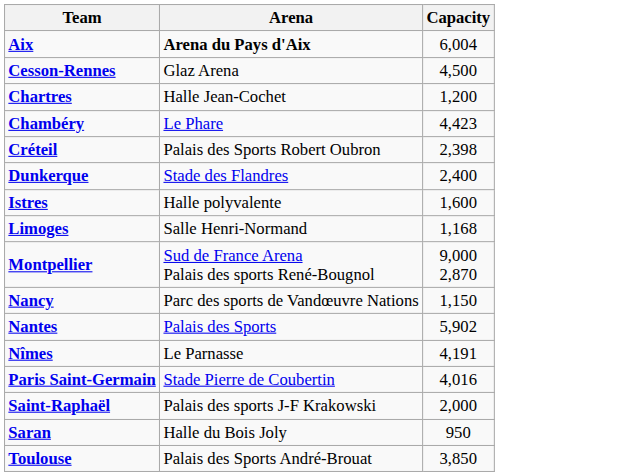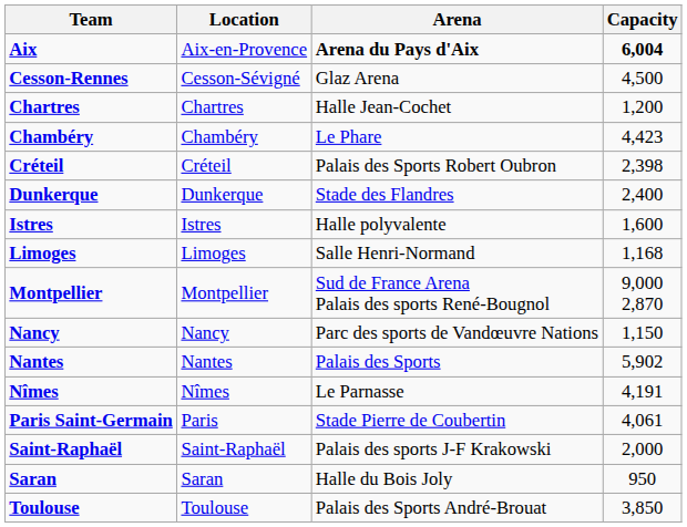+ column: Location | Aix-en-Provence | Cesson-Sévigné | Chartres | Chambéry | Créteil | Dunkerque | Istres | Limoges | Montpellier | Nancy | Nantes | Nîmes | Paris | Saint-Raphaël | Saran | Toulouse
Aix | Capacity: normal -> bold
Paris Saint-Germain | Capacity: 4,016 -> 4,061
